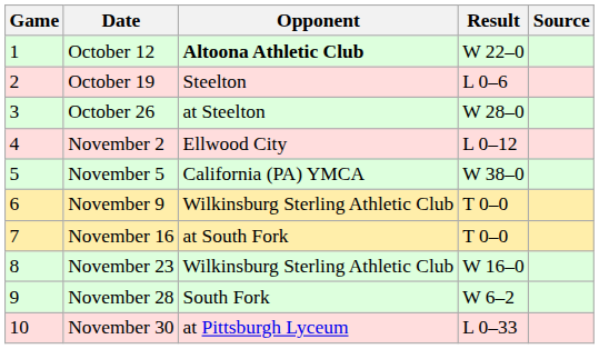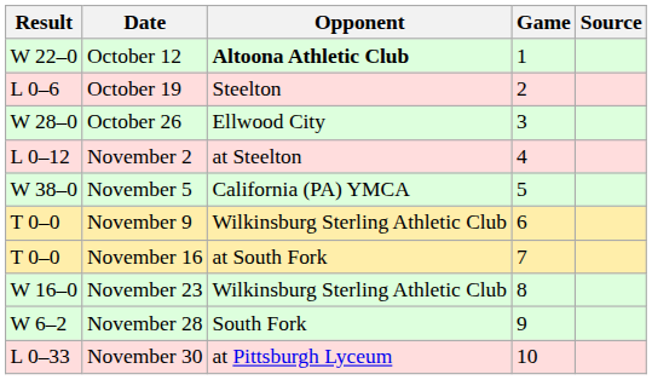columns swapped: Game <-> Result
October 26 | Opponent: at Steelton -> Ellwood City
November 2 | Opponent: Ellwood City -> at Steelton
